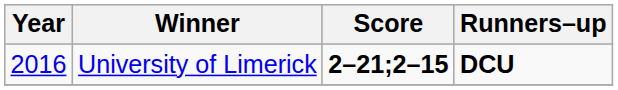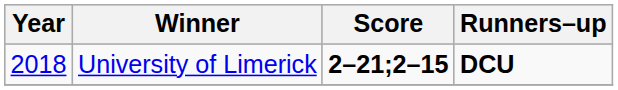University of Limerick | Year: 2016 -> 2018
